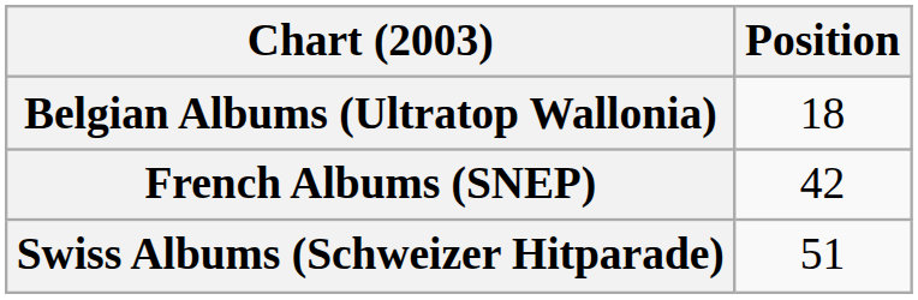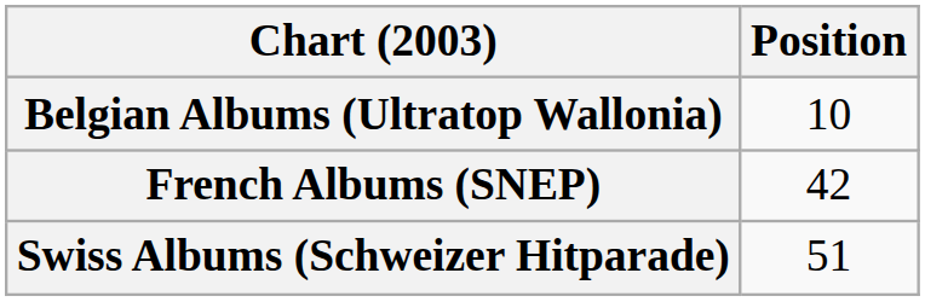Belgian Albums (Ultratop Wallonia) | Position: 18 -> 10
